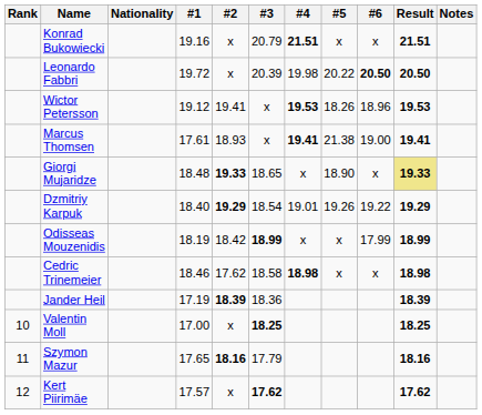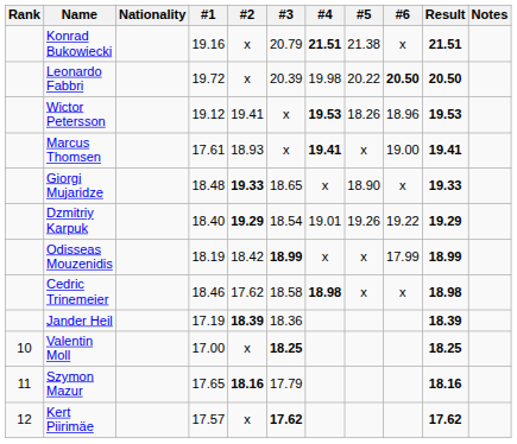Konrad Bukowiecki | #5: x -> 21.38
Marcus Thomsen | #5: 21.38 -> x
Giorgi Mujaridze | Result: khaki background -> no background
